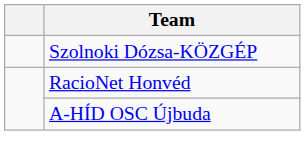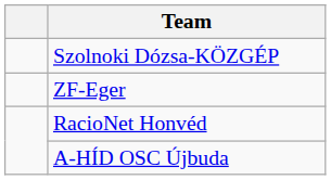+ row: ZF-Eger
